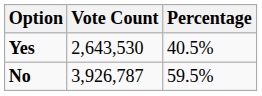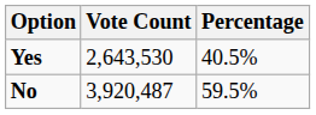No | Vote Count: 3,926,787 -> 3,920,487
